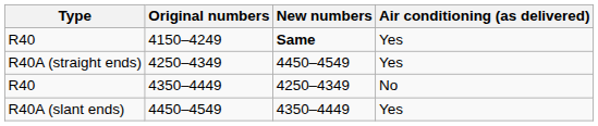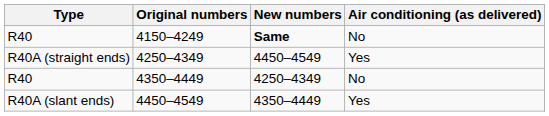4150–4249 | Air conditioning (as delivered): Yes -> No
